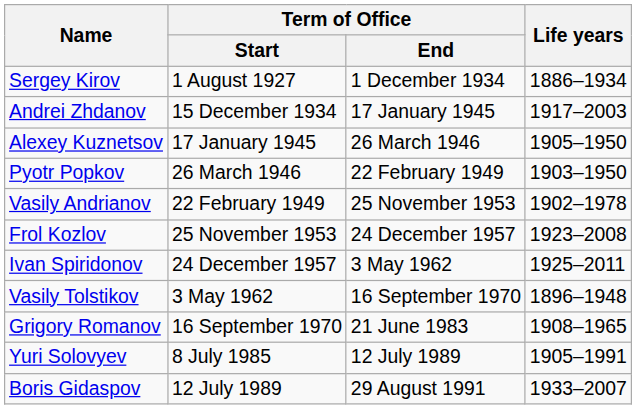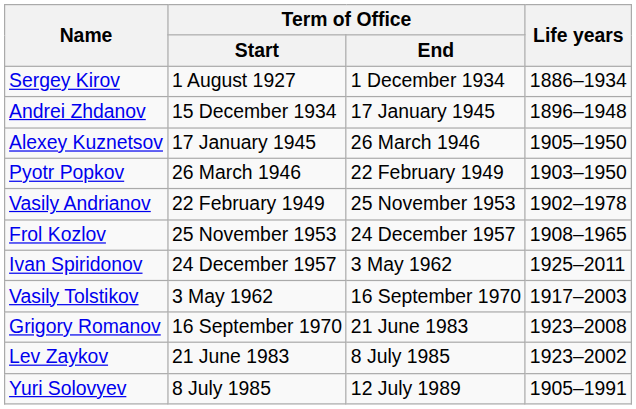Andrei Zhdanov | Life years: 1917–2003 -> 1896–1948
Frol Kozlov | Life years: 1923–2008 -> 1908–1965
Vasily Tolstikov | Life years: 1896–1948 -> 1917–2003
Grigory Romanov | Life years: 1908–1965 -> 1923–2008
+ row: Lev Zaykov | 21 June 1983 | 8 July 1985 | 1923–2002
- row: Boris Gidaspov | 12 July 1989 | 29 August 1991 | 1933–2007
